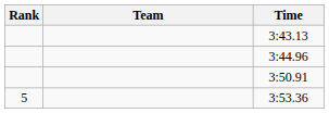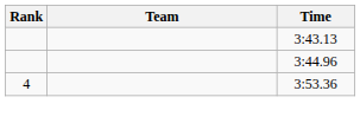- row: 3:50.91
3:53.36 | Rank: 5 -> 4
